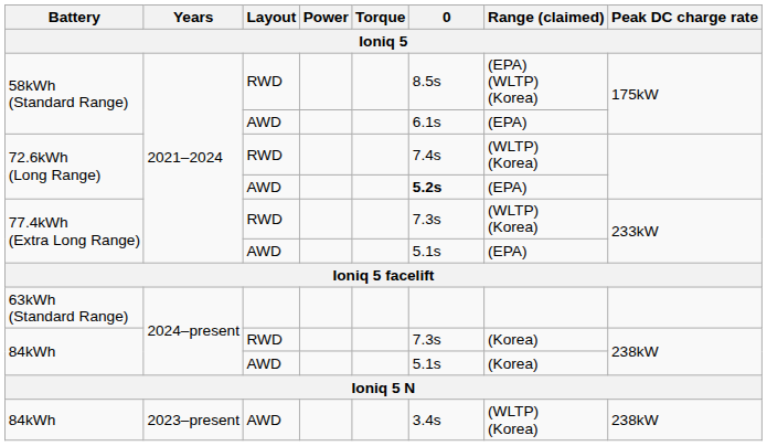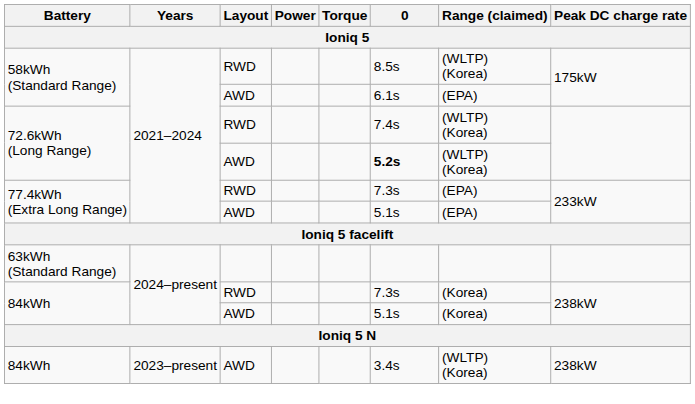58kWh (Standard Range) / RWD | Range (claimed): (EPA) (WLTP) (Korea) -> (WLTP) (Korea)
72.6kWh (Long Range) / AWD | Range (claimed): (EPA) -> (WLTP) (Korea)
77.4kWh (Extra Long Range) / RWD | Range (claimed): (WLTP) (Korea) -> (EPA)
